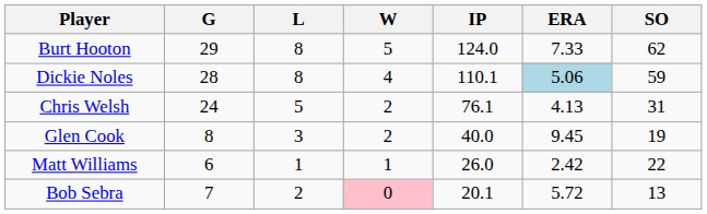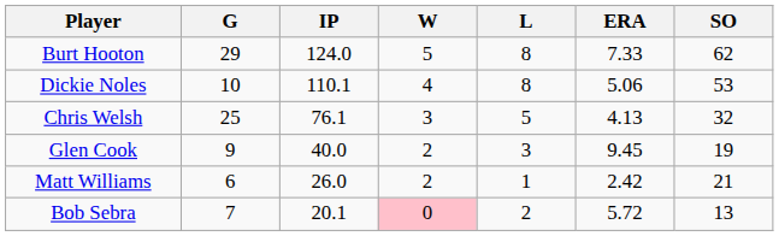columns swapped: IP <-> L
Dickie Noles | G: 28 -> 10
Dickie Noles | ERA: lightblue background -> no background
Dickie Noles | SO: 59 -> 53
Chris Welsh | G: 24 -> 25
Chris Welsh | W: 2 -> 3
Chris Welsh | SO: 31 -> 32
Glen Cook | G: 8 -> 9
Matt Williams | W: 1 -> 2
Matt Williams | SO: 22 -> 21
